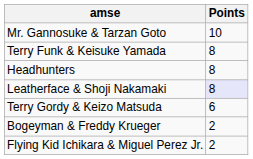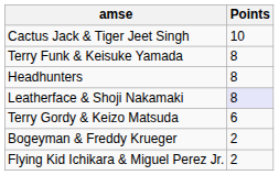+ row: Cactus Jack & Tiger Jeet Singh | 10
- row: Mr. Gannosuke & Tarzan Goto | 10
